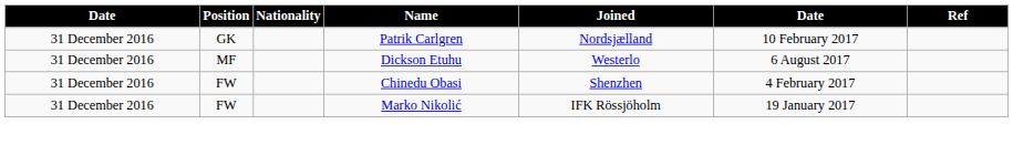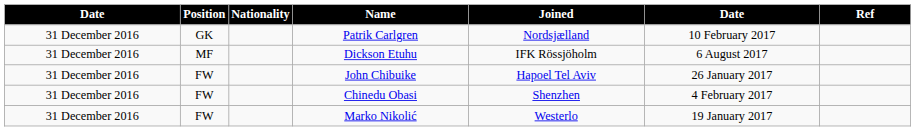Dickson Etuhu | Joined: Westerlo -> IFK Rössjöholm
+ row: 31 December 2016 | FW | John Chibuike | Hapoel Tel Aviv | 26 January 2017
Marko Nikolić | Joined: IFK Rössjöholm -> Westerlo
